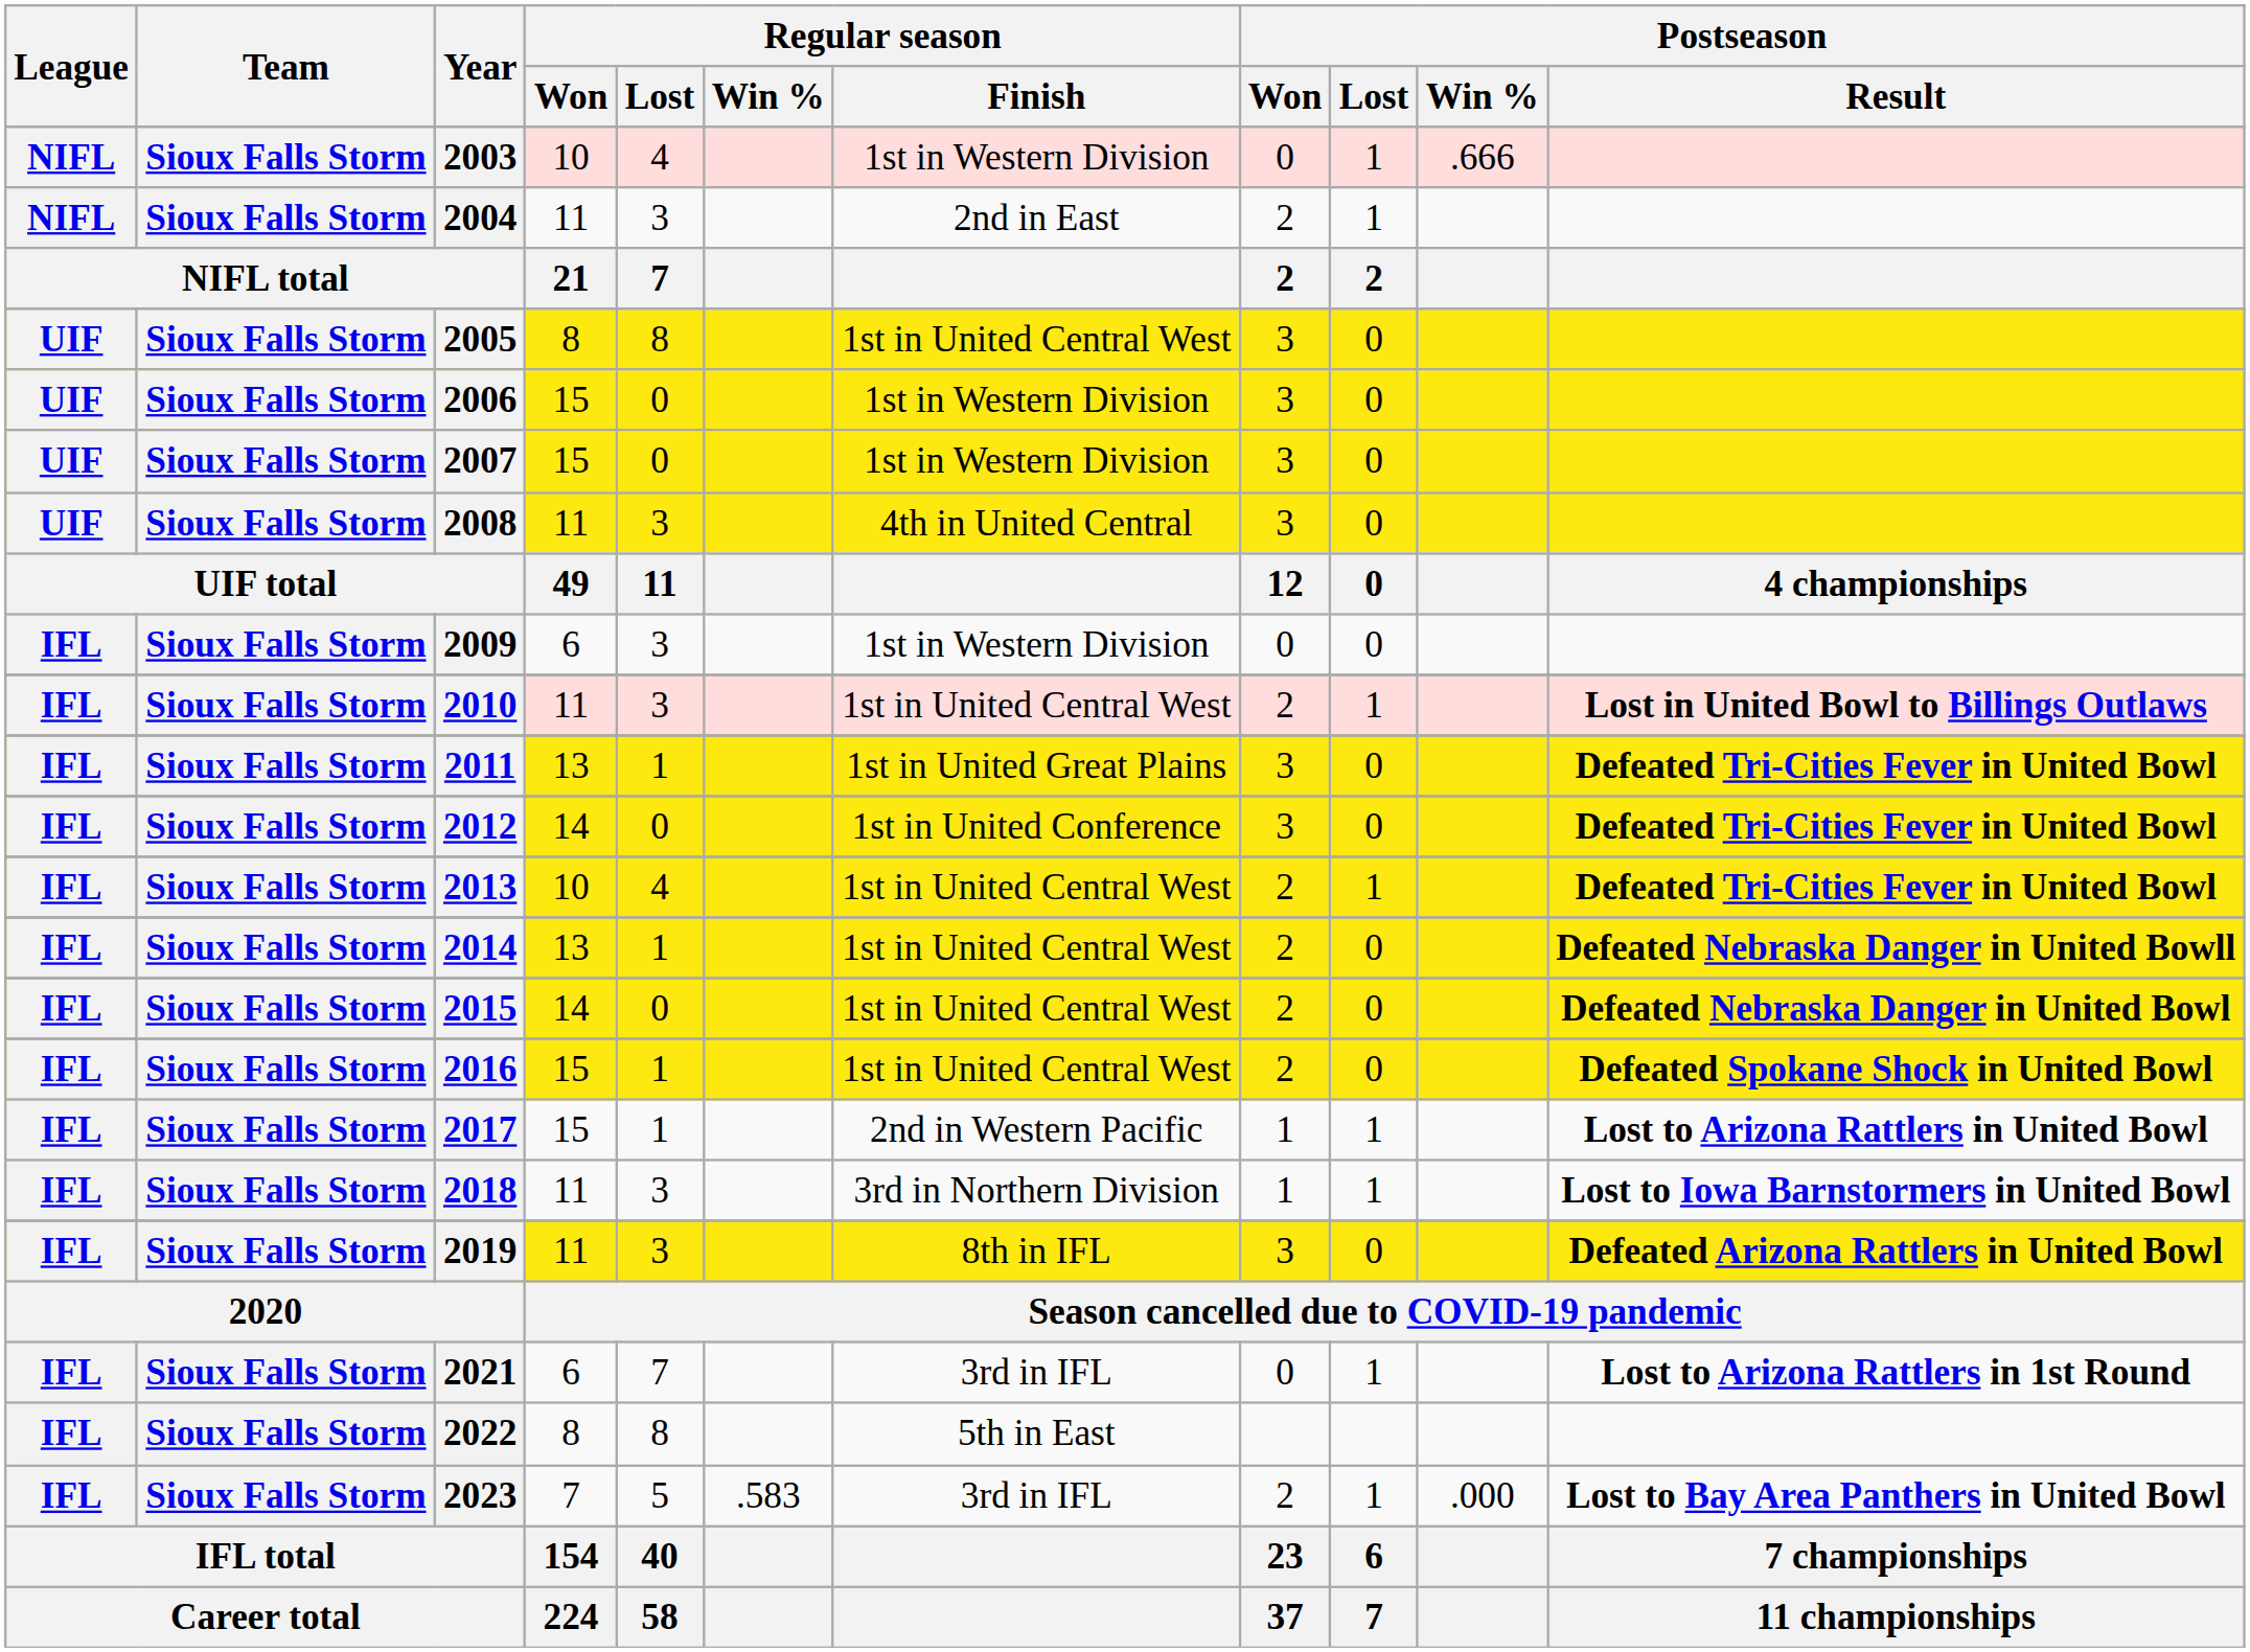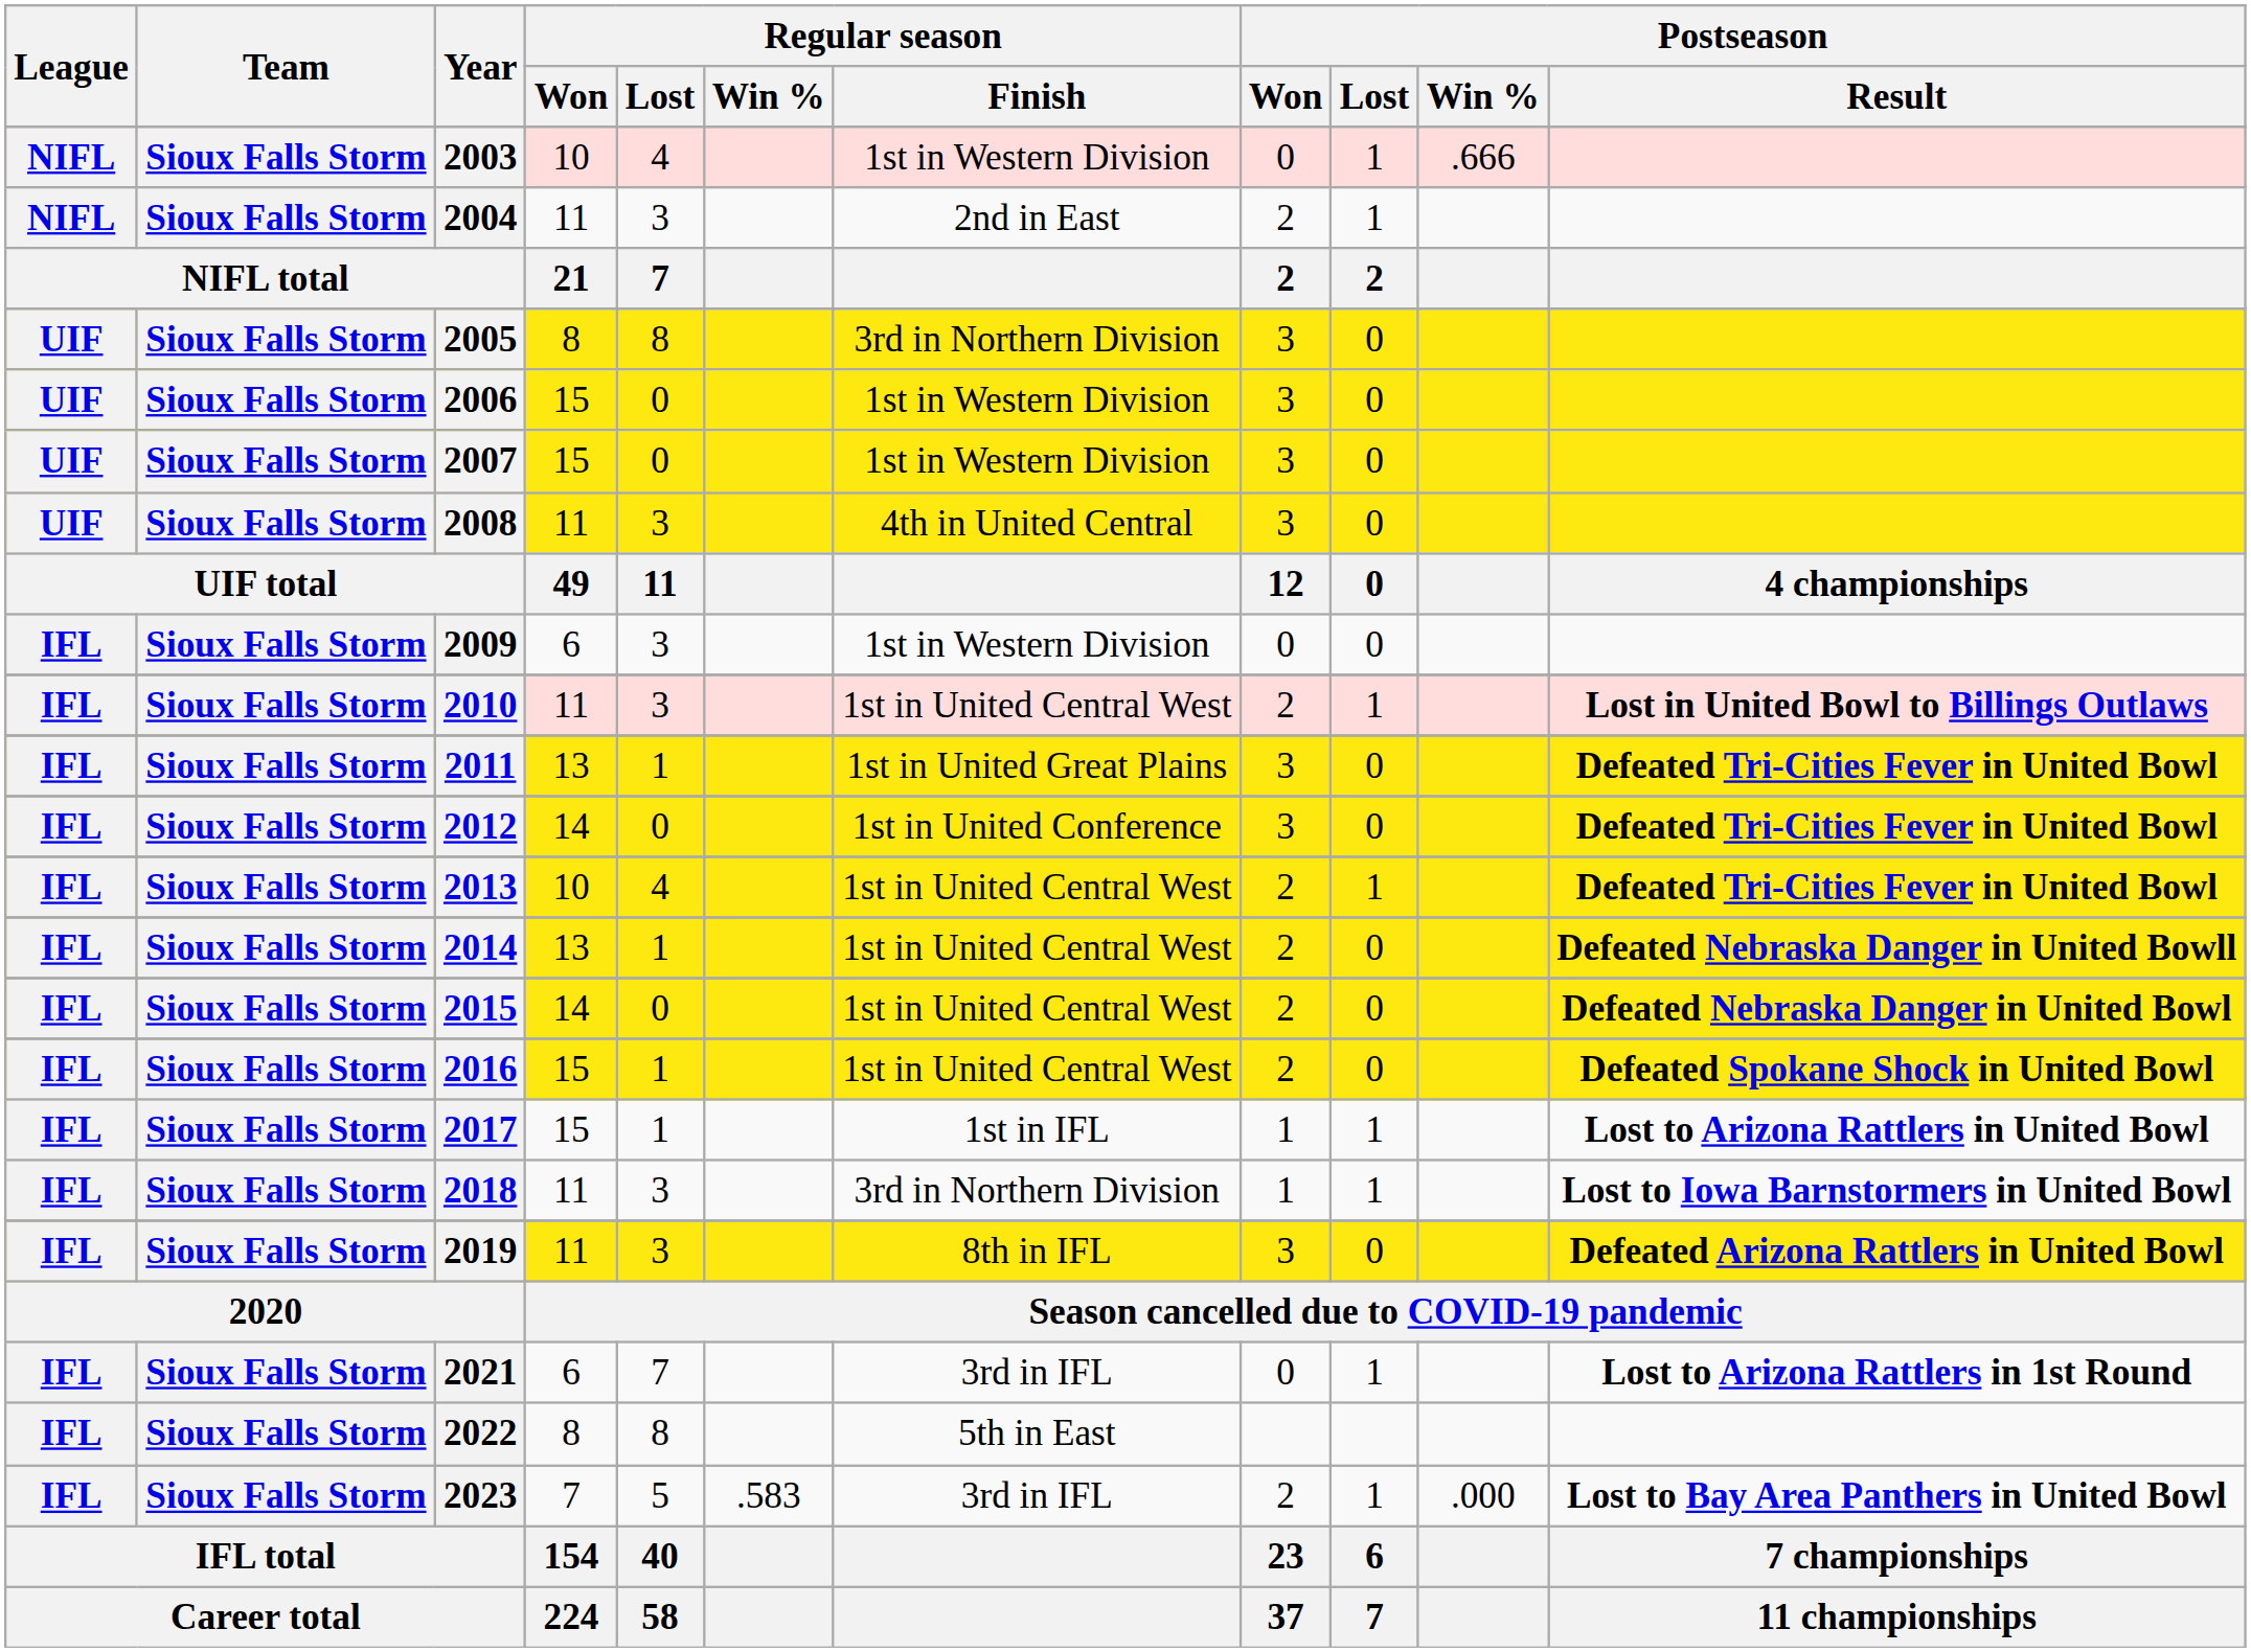2005 | Regular season / Finish: 1st in United Central West -> 3rd in Northern Division
2017 | Regular season / Finish: 2nd in Western Pacific -> 1st in IFL
